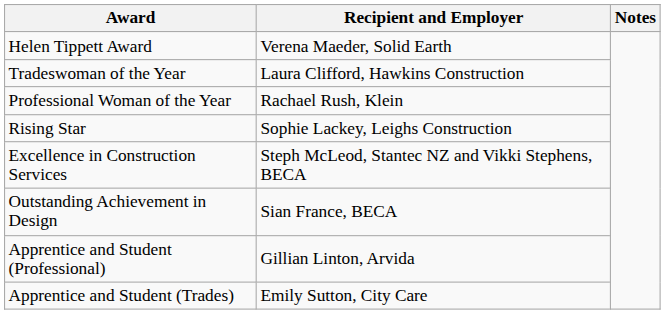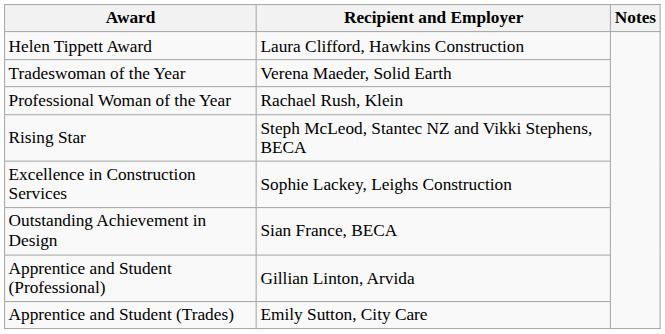Helen Tippett Award | Recipient and Employer: Verena Maeder, Solid Earth -> Laura Clifford, Hawkins Construction
Tradeswoman of the Year | Recipient and Employer: Laura Clifford, Hawkins Construction -> Verena Maeder, Solid Earth
Rising Star | Recipient and Employer: Sophie Lackey, Leighs Construction -> Steph McLeod, Stantec NZ and Vikki Stephens, BECA
Excellence in Construction Services | Recipient and Employer: Steph McLeod, Stantec NZ and Vikki Stephens, BECA -> Sophie Lackey, Leighs Construction
